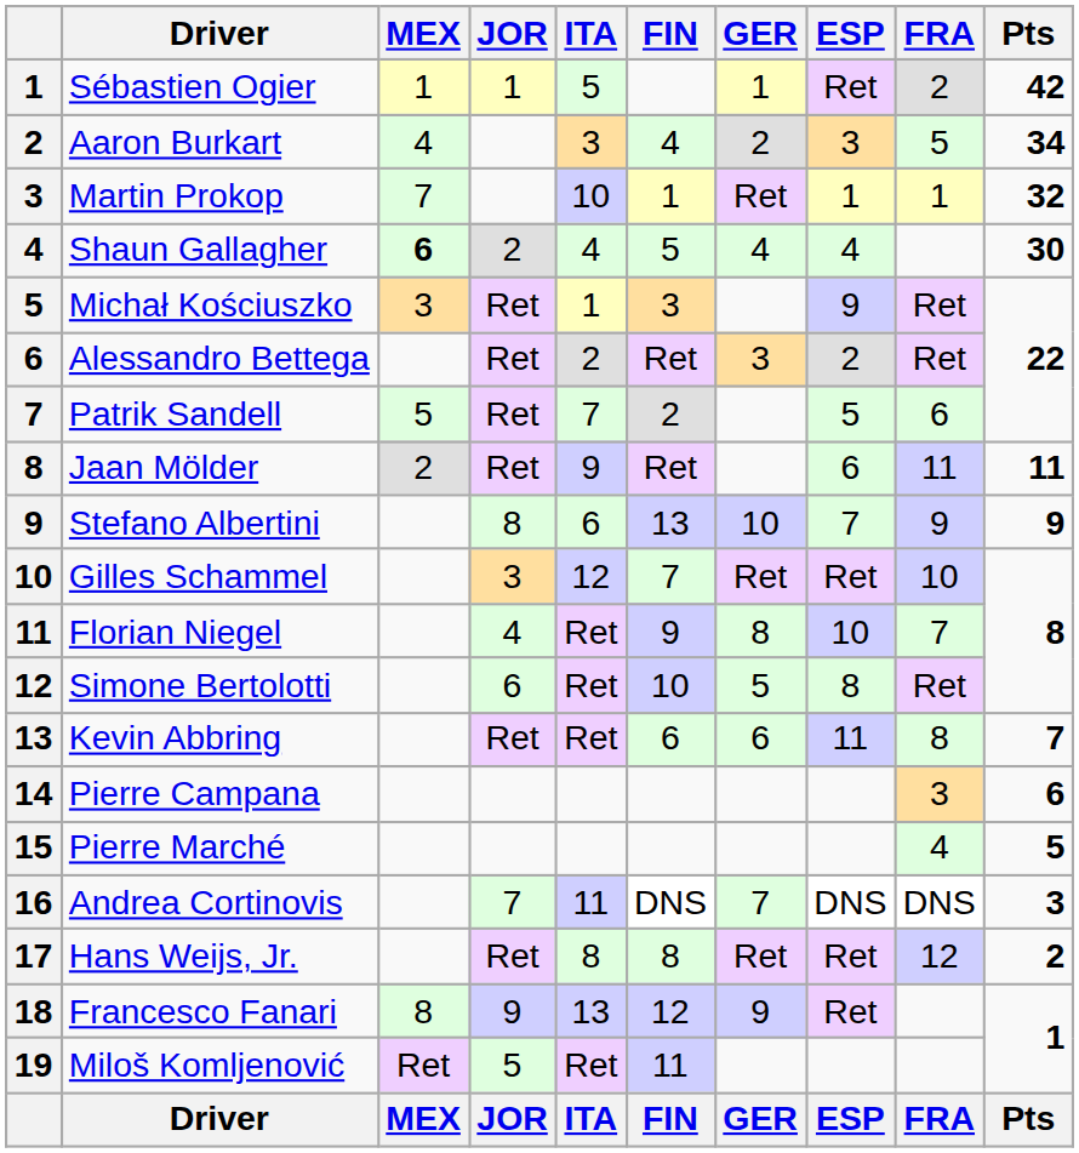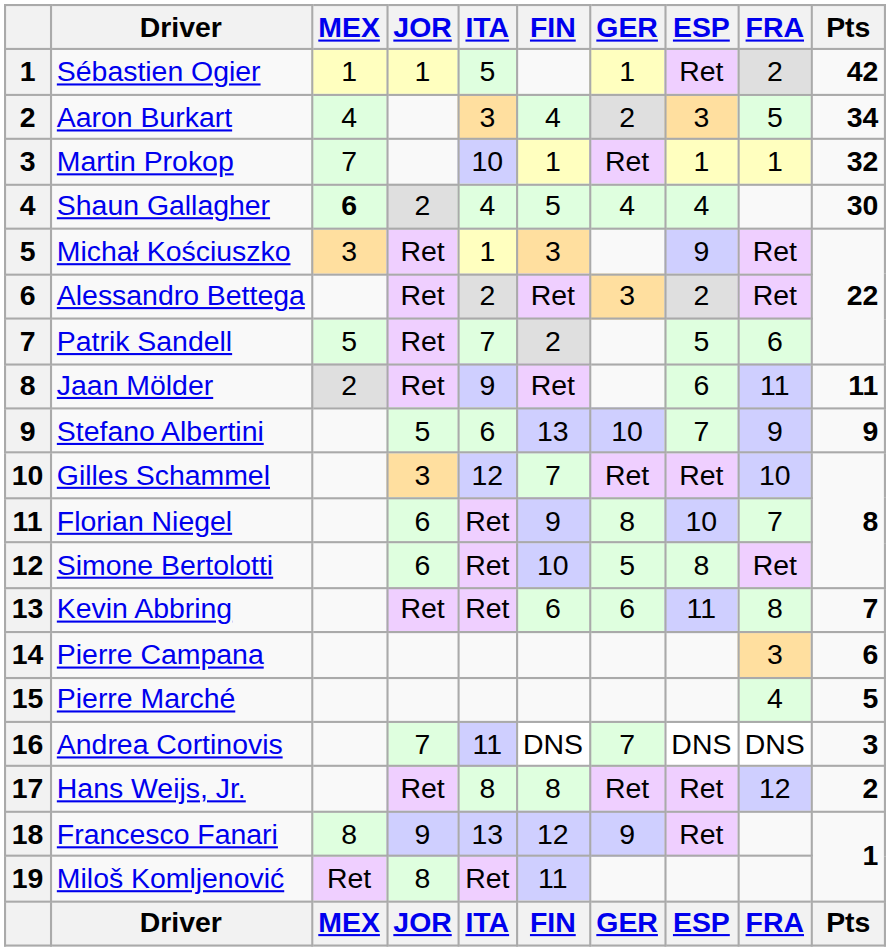Stefano Albertini | JOR: 8 -> 5
Florian Niegel | JOR: 4 -> 6
Miloš Komljenović | JOR: 5 -> 8
